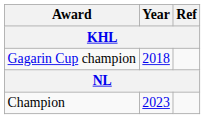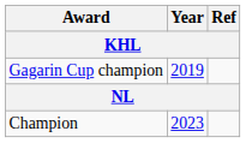Gagarin Cup champion | Year: 2018 -> 2019
